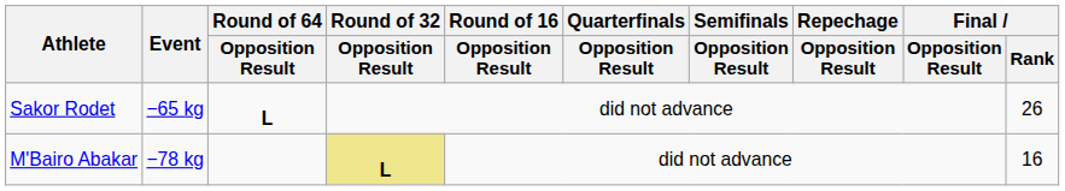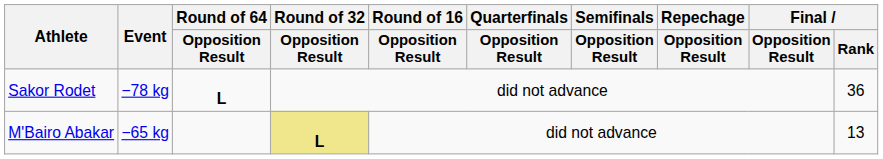Sakor Rodet | Event: −65 kg -> −78 kg
Sakor Rodet | Final / Rank: 26 -> 36
M'Bairo Abakar | Event: −78 kg -> −65 kg
M'Bairo Abakar | Final / Rank: 16 -> 13
